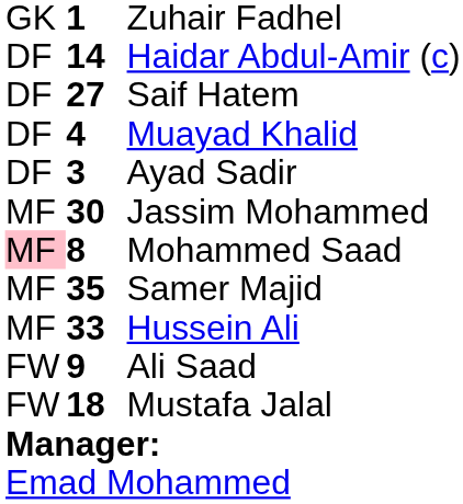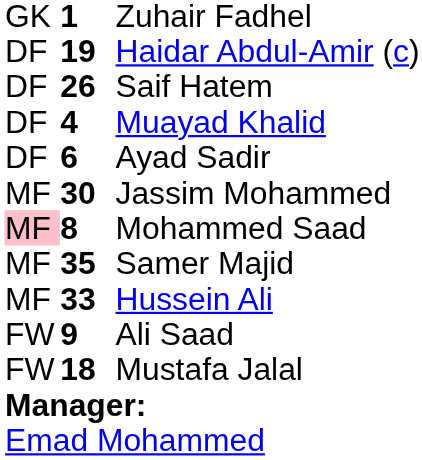Haidar Abdul-Amir (c) | column 2: 14 -> 19
Saif Hatem | column 2: 27 -> 26
Ayad Sadir | column 2: 3 -> 6
